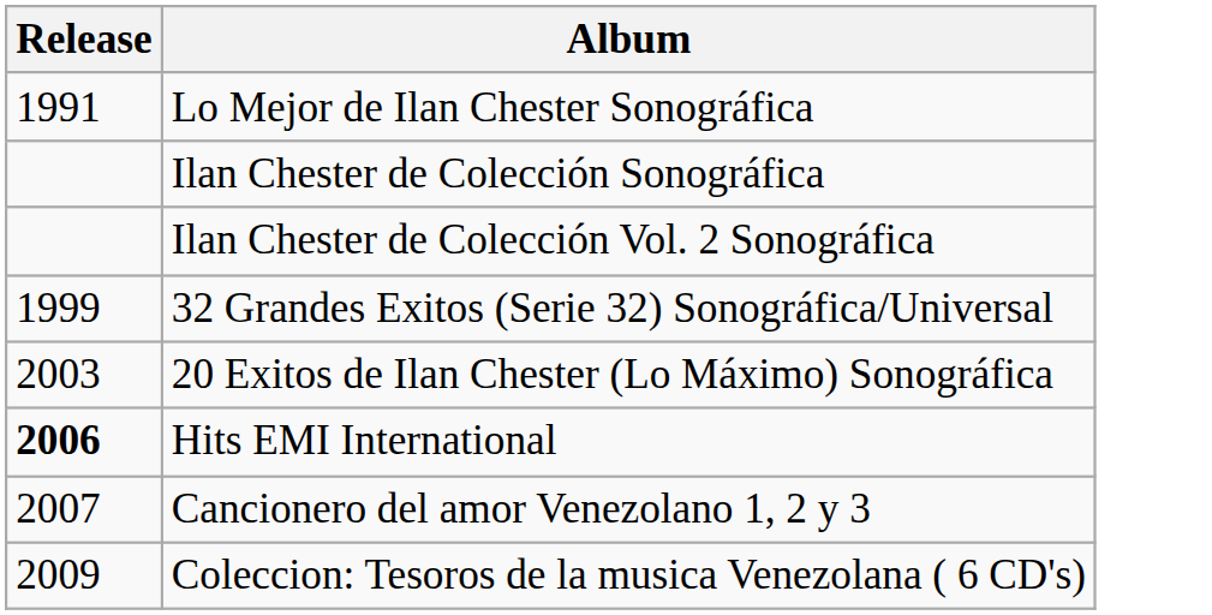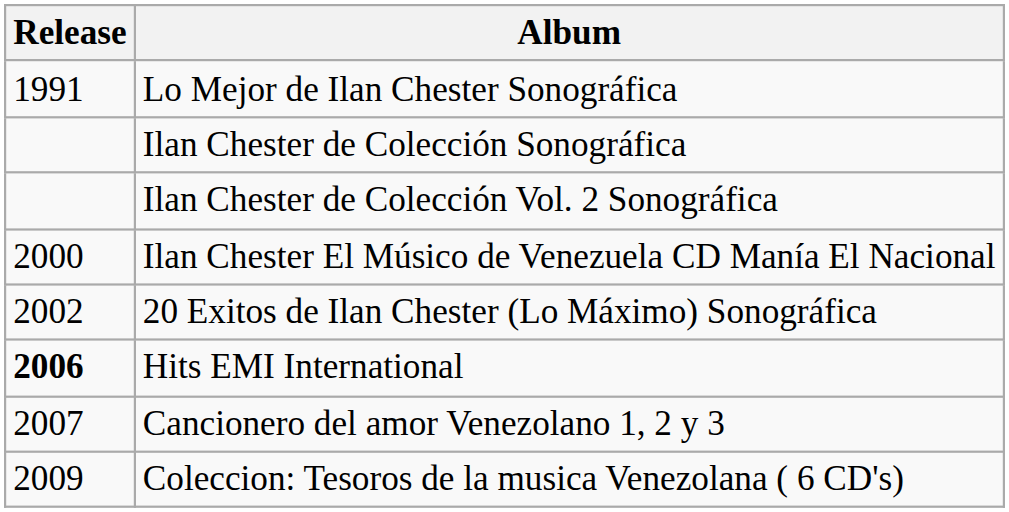- row: 1999 | 32 Grandes Exitos (Serie 32) Sonográfica/Universal
+ row: 2000 | Ilan Chester El Músico de Venezuela CD Manía El Nacional
20 Exitos de Ilan Chester (Lo Máximo) Sonográfica | Release: 2003 -> 2002
